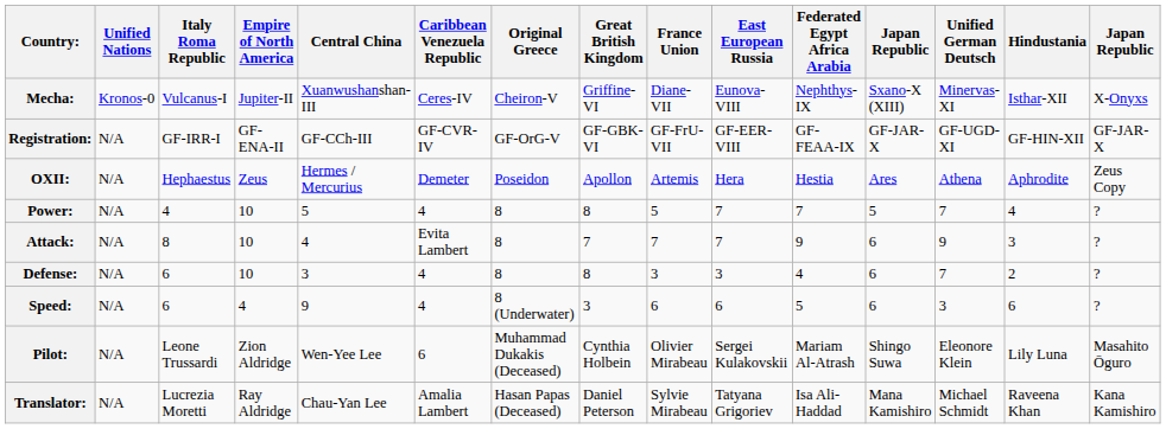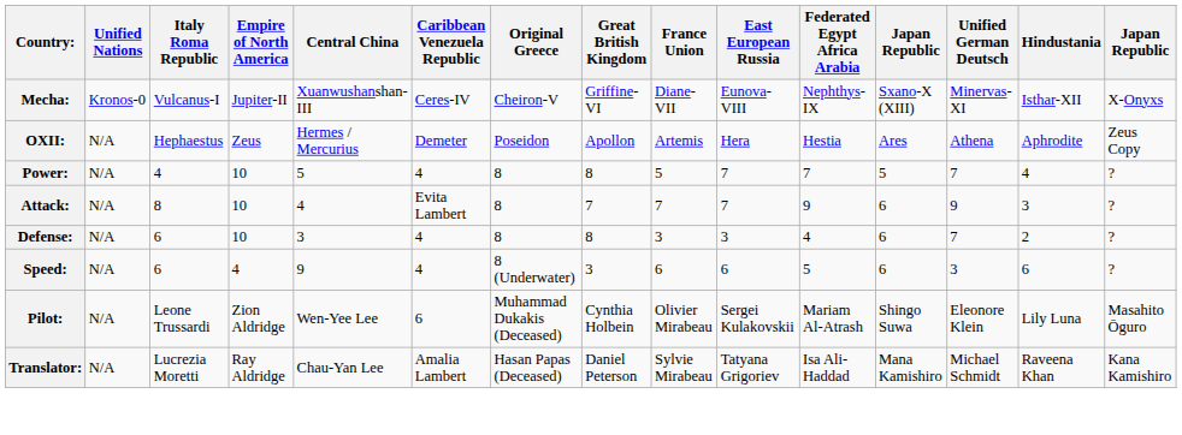- row: Registration: | N/A | GF-IRR-I | GF-ENA-II | GF-CCh-III | GF-CVR-IV | GF-OrG-V | GF-GBK-VI | GF-FrU-VII | GF-EER-VIII | GF-FEAA-IX | GF-JAR-X | GF-UGD-XI | GF-HIN-XII | GF-JAR-X
